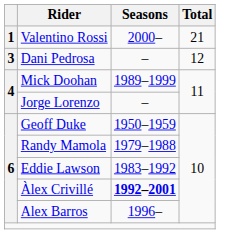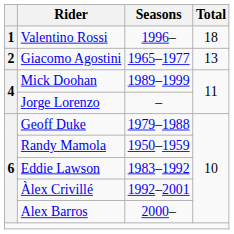Valentino Rossi | Seasons: 2000– -> 1996–
Valentino Rossi | Total: 21 -> 18
+ row: 2 | Giacomo Agostini | 1965–1977 | 13
- row: 3 | Dani Pedrosa | – | 12
Geoff Duke | Seasons: 1950–1959 -> 1979–1988
Randy Mamola | Seasons: 1979–1988 -> 1950–1959
Àlex Crivillé | Seasons: bold -> normal
Alex Barros | Seasons: 1996– -> 2000–
